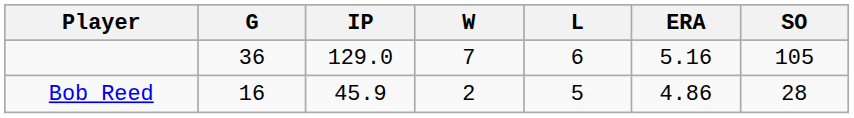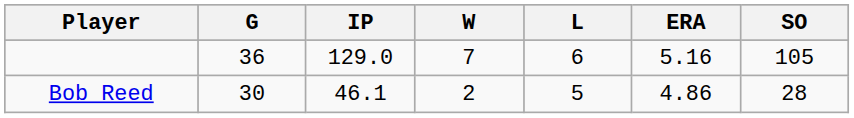Bob Reed | G: 16 -> 30
Bob Reed | IP: 45.9 -> 46.1
